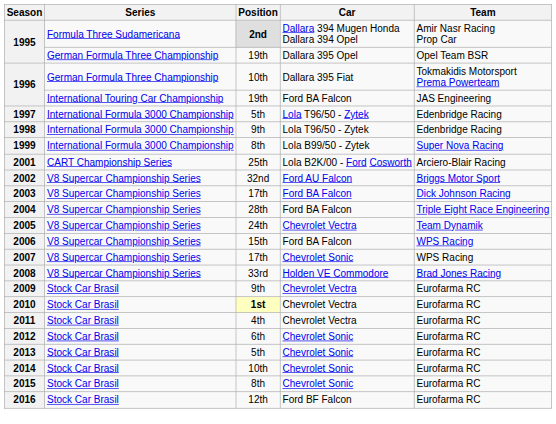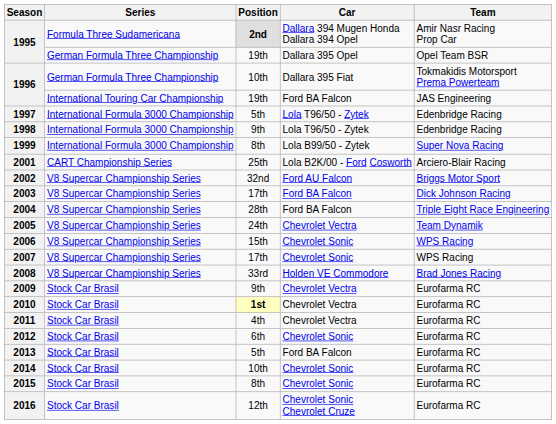2006 | Car: Ford BA Falcon -> Chevrolet Sonic
2013 | Car: Chevrolet Sonic -> Ford BA Falcon
2016 | Car: Ford BF Falcon -> Chevrolet Sonic Chevrolet Cruze
